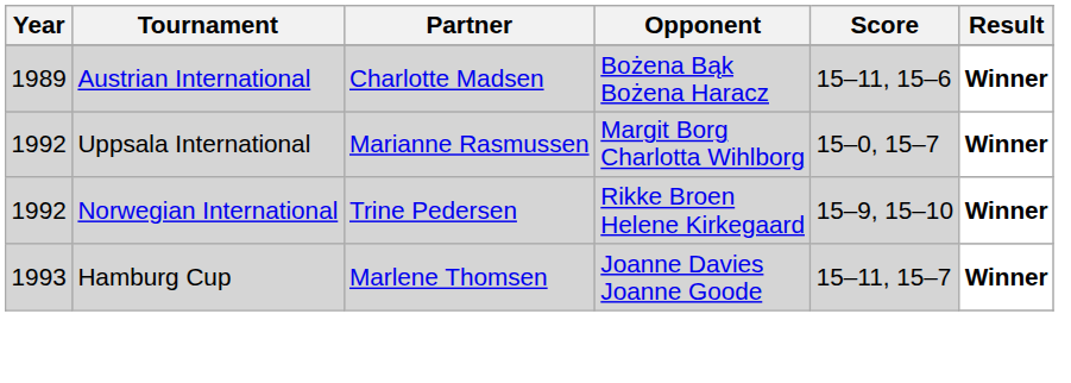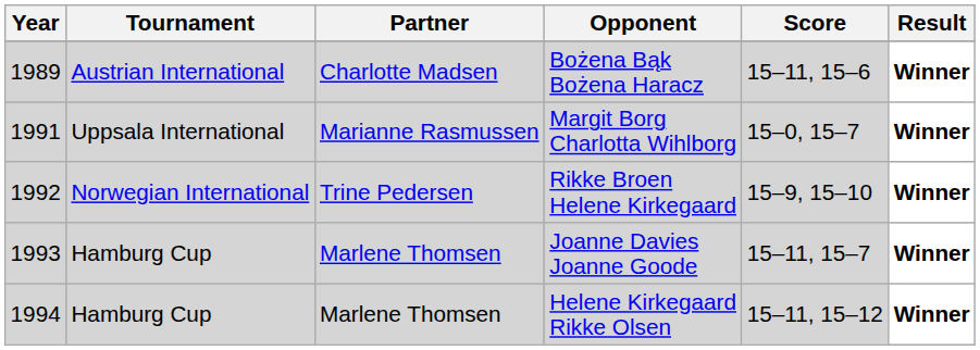Margit Borg Charlotta Wihlborg | Year: 1992 -> 1991
+ row: 1994 | Hamburg Cup | Marlene Thomsen | Helene Kirkegaard Rikke Olsen | 15–11, 15–12 | Winner
